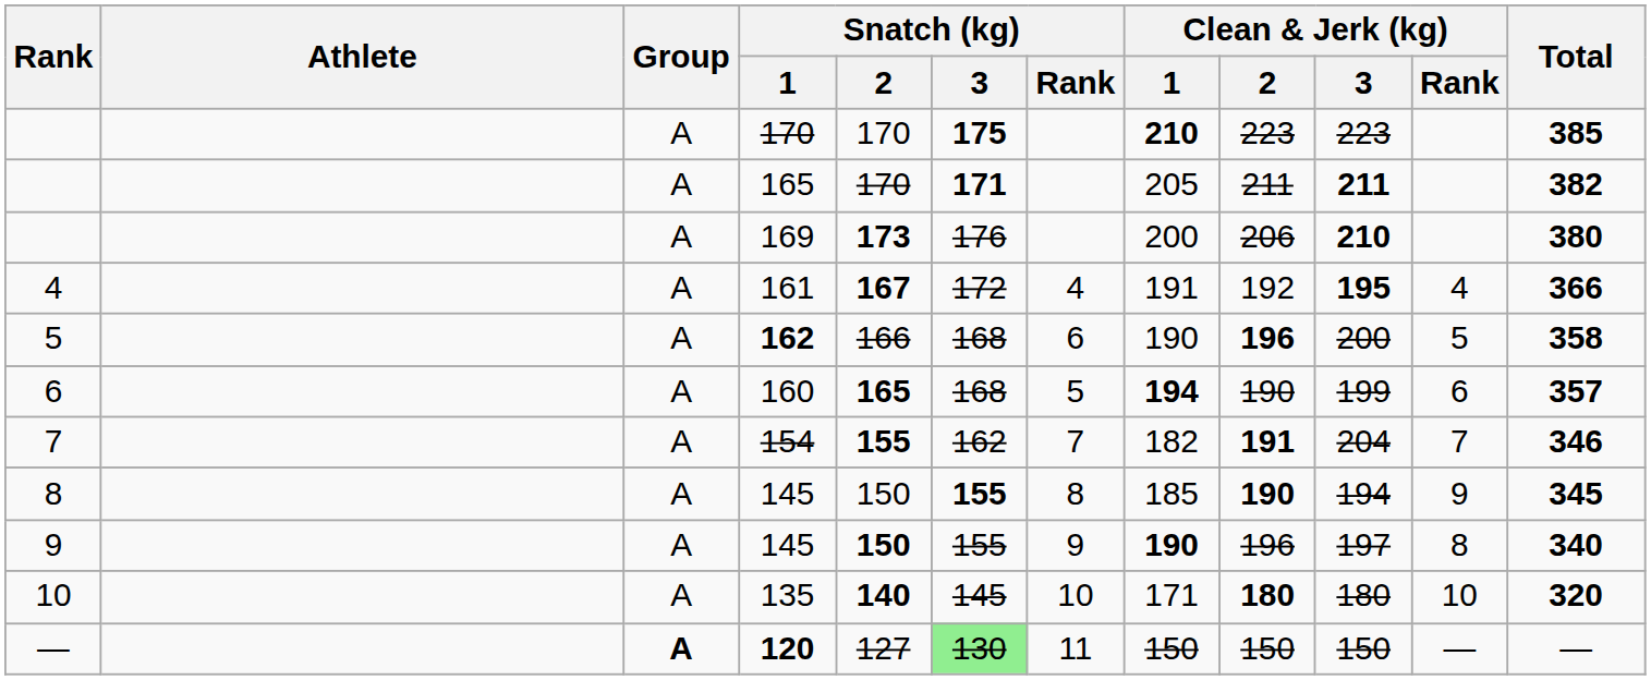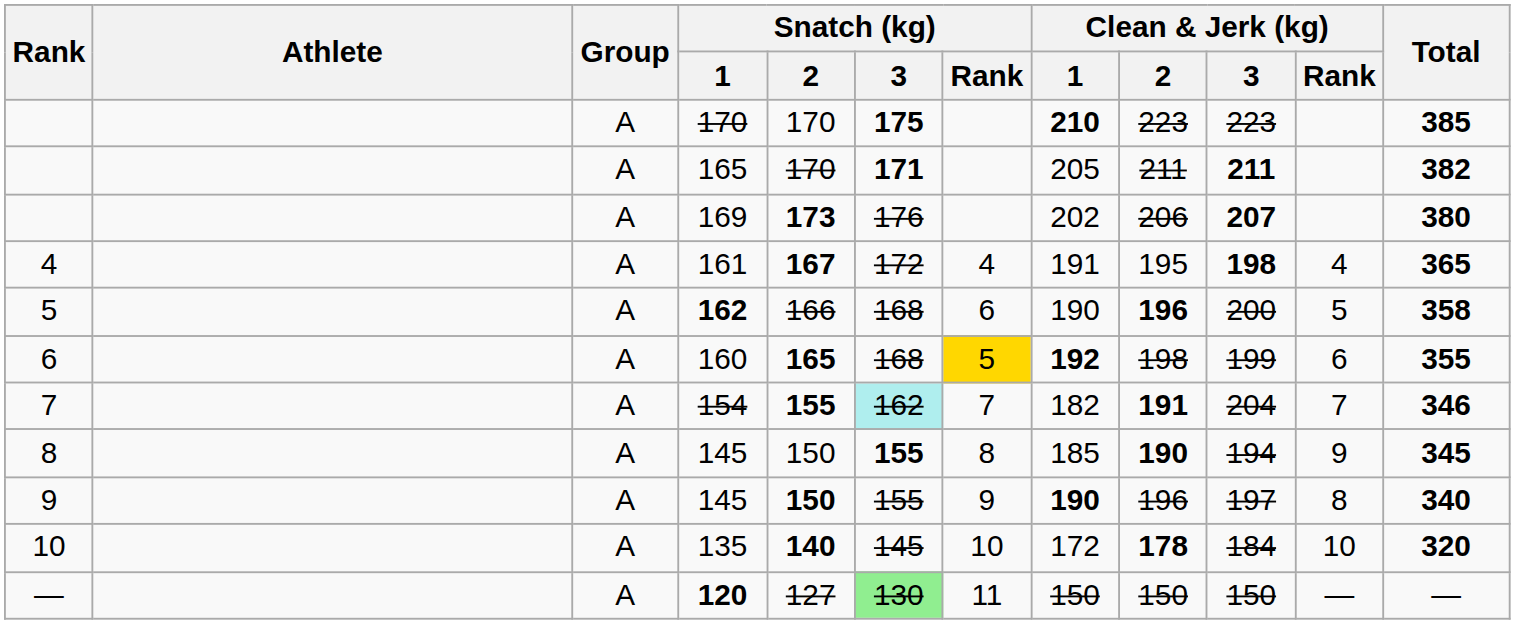169 | Clean & Jerk (kg) / 1: 200 -> 202
169 | Clean & Jerk (kg) / 3: 210 -> 207
161 | Clean & Jerk (kg) / 2: 192 -> 195
161 | Clean & Jerk (kg) / 3: 195 -> 198
161 | Total: 366 -> 365
160 | Snatch (kg) / Rank: no background -> gold background
160 | Clean & Jerk (kg) / 1: 194 -> 192
160 | Clean & Jerk (kg) / 2: 190 -> 198
160 | Total: 357 -> 355
154 | Snatch (kg) / 3: no background -> paleturquoise background
135 | Clean & Jerk (kg) / 1: 171 -> 172
135 | Clean & Jerk (kg) / 2: 180 -> 178
135 | Clean & Jerk (kg) / 3: 180 -> 184
120 | Group: bold -> normal
